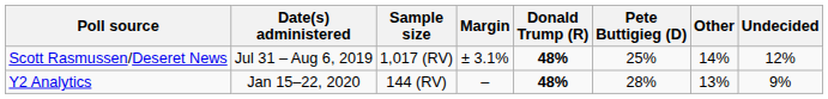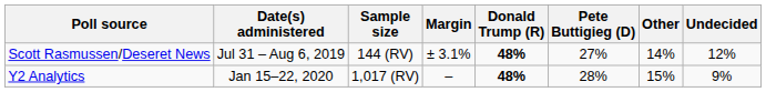Scott Rasmussen/Deseret News | Sample size: 1,017 (RV) -> 144 (RV)
Scott Rasmussen/Deseret News | Pete Buttigieg (D): 25% -> 27%
Y2 Analytics | Sample size: 144 (RV) -> 1,017 (RV)
Y2 Analytics | Other: 13% -> 15%
